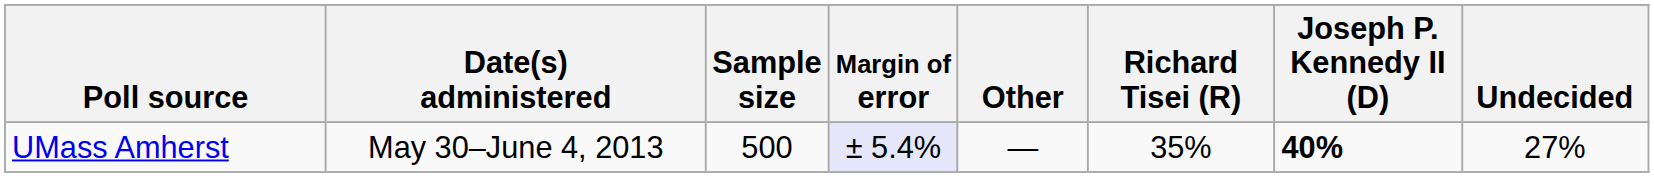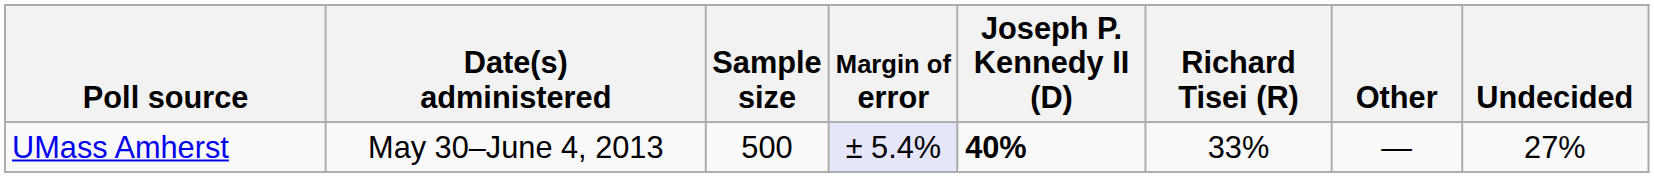columns swapped: Joseph P. Kennedy II (D) <-> Other
UMass Amherst | Richard Tisei (R): 35% -> 33%
